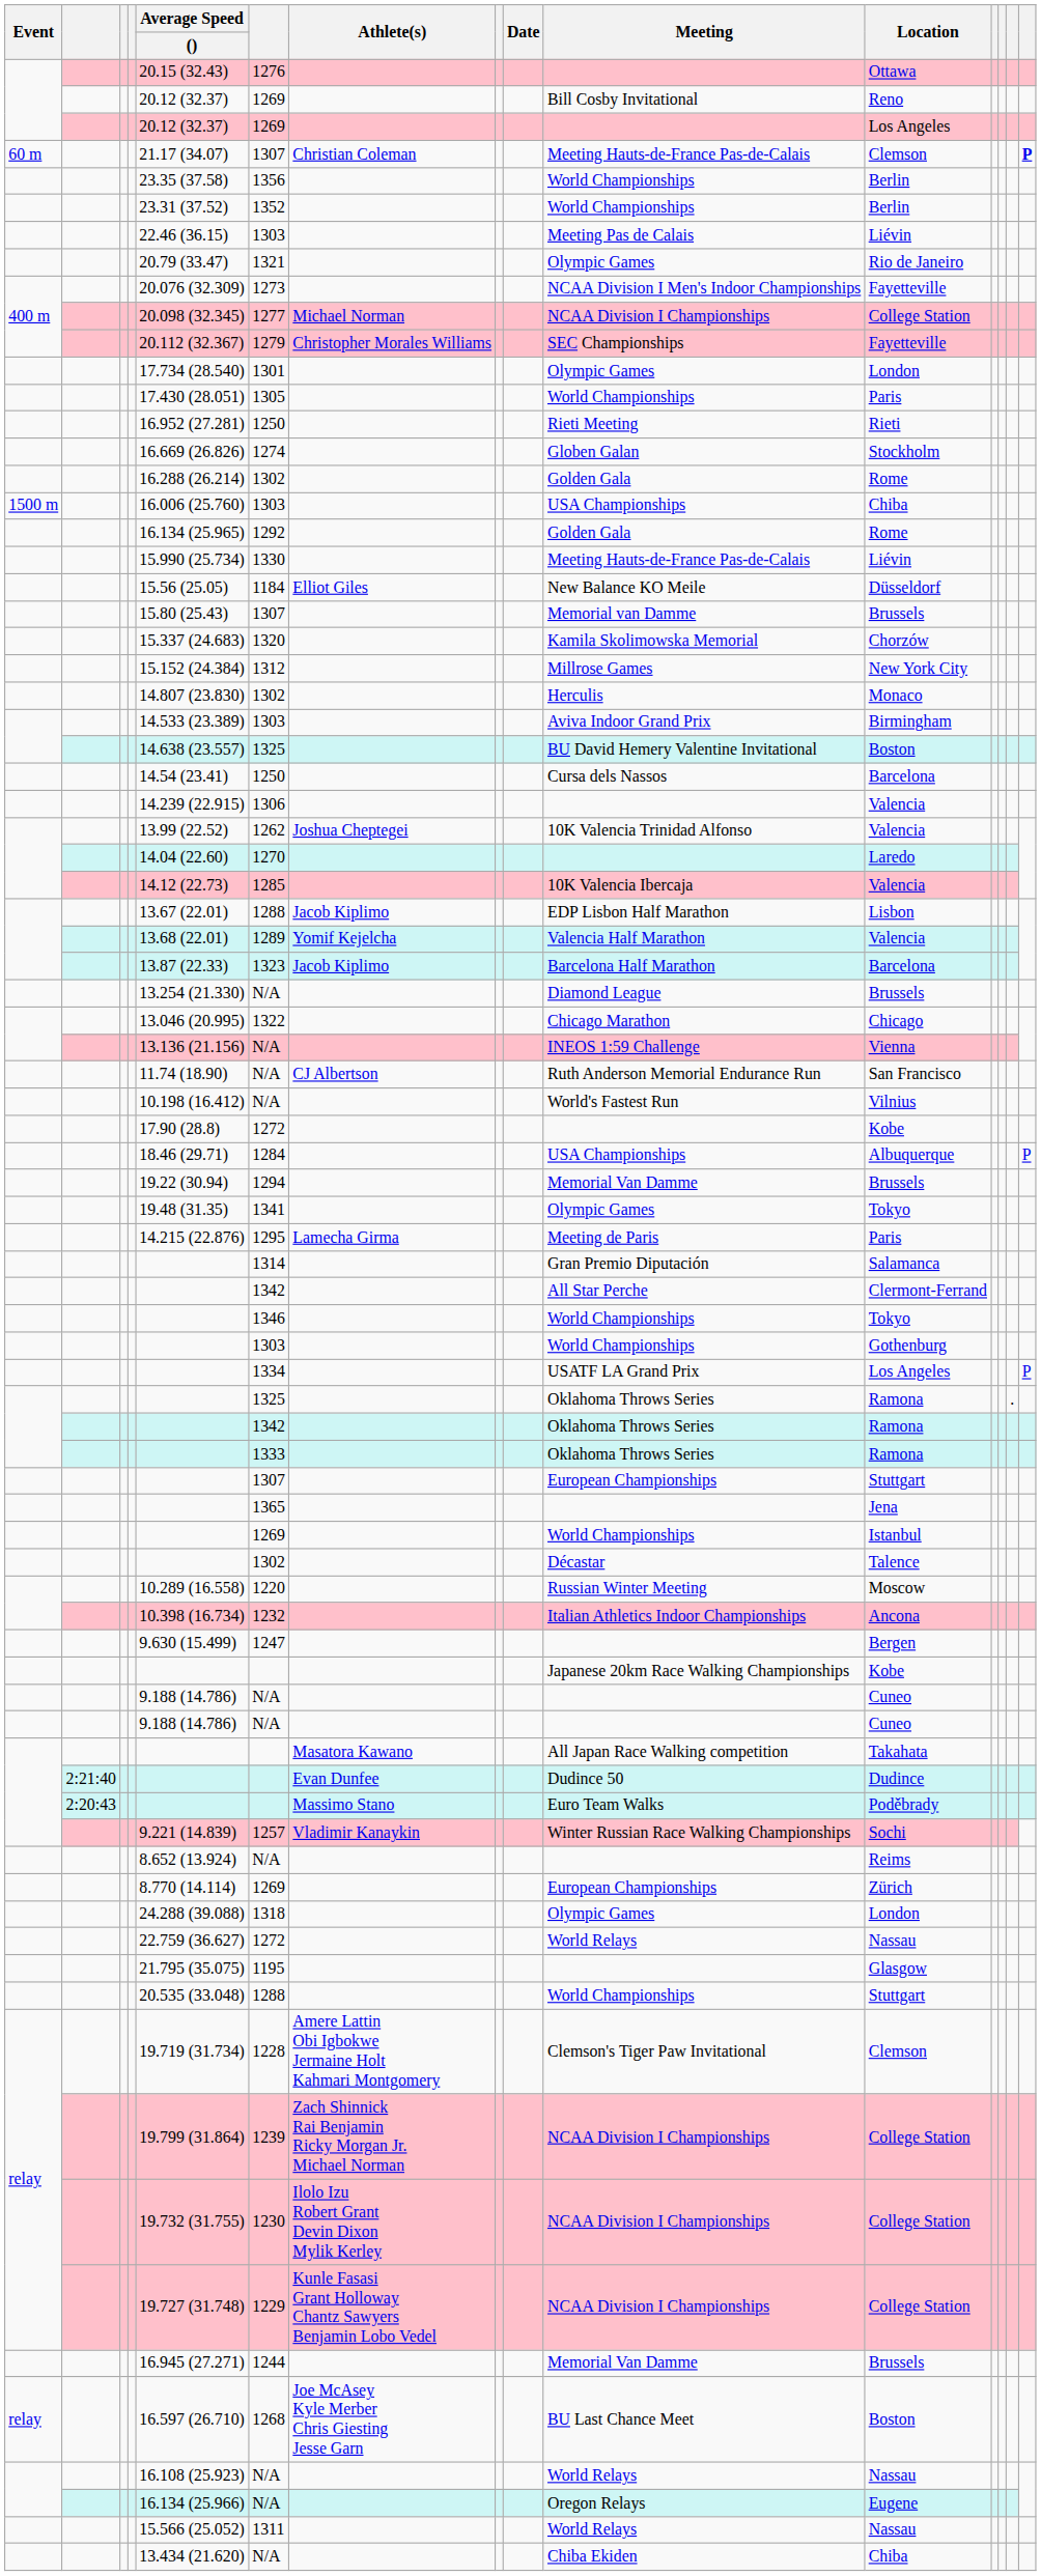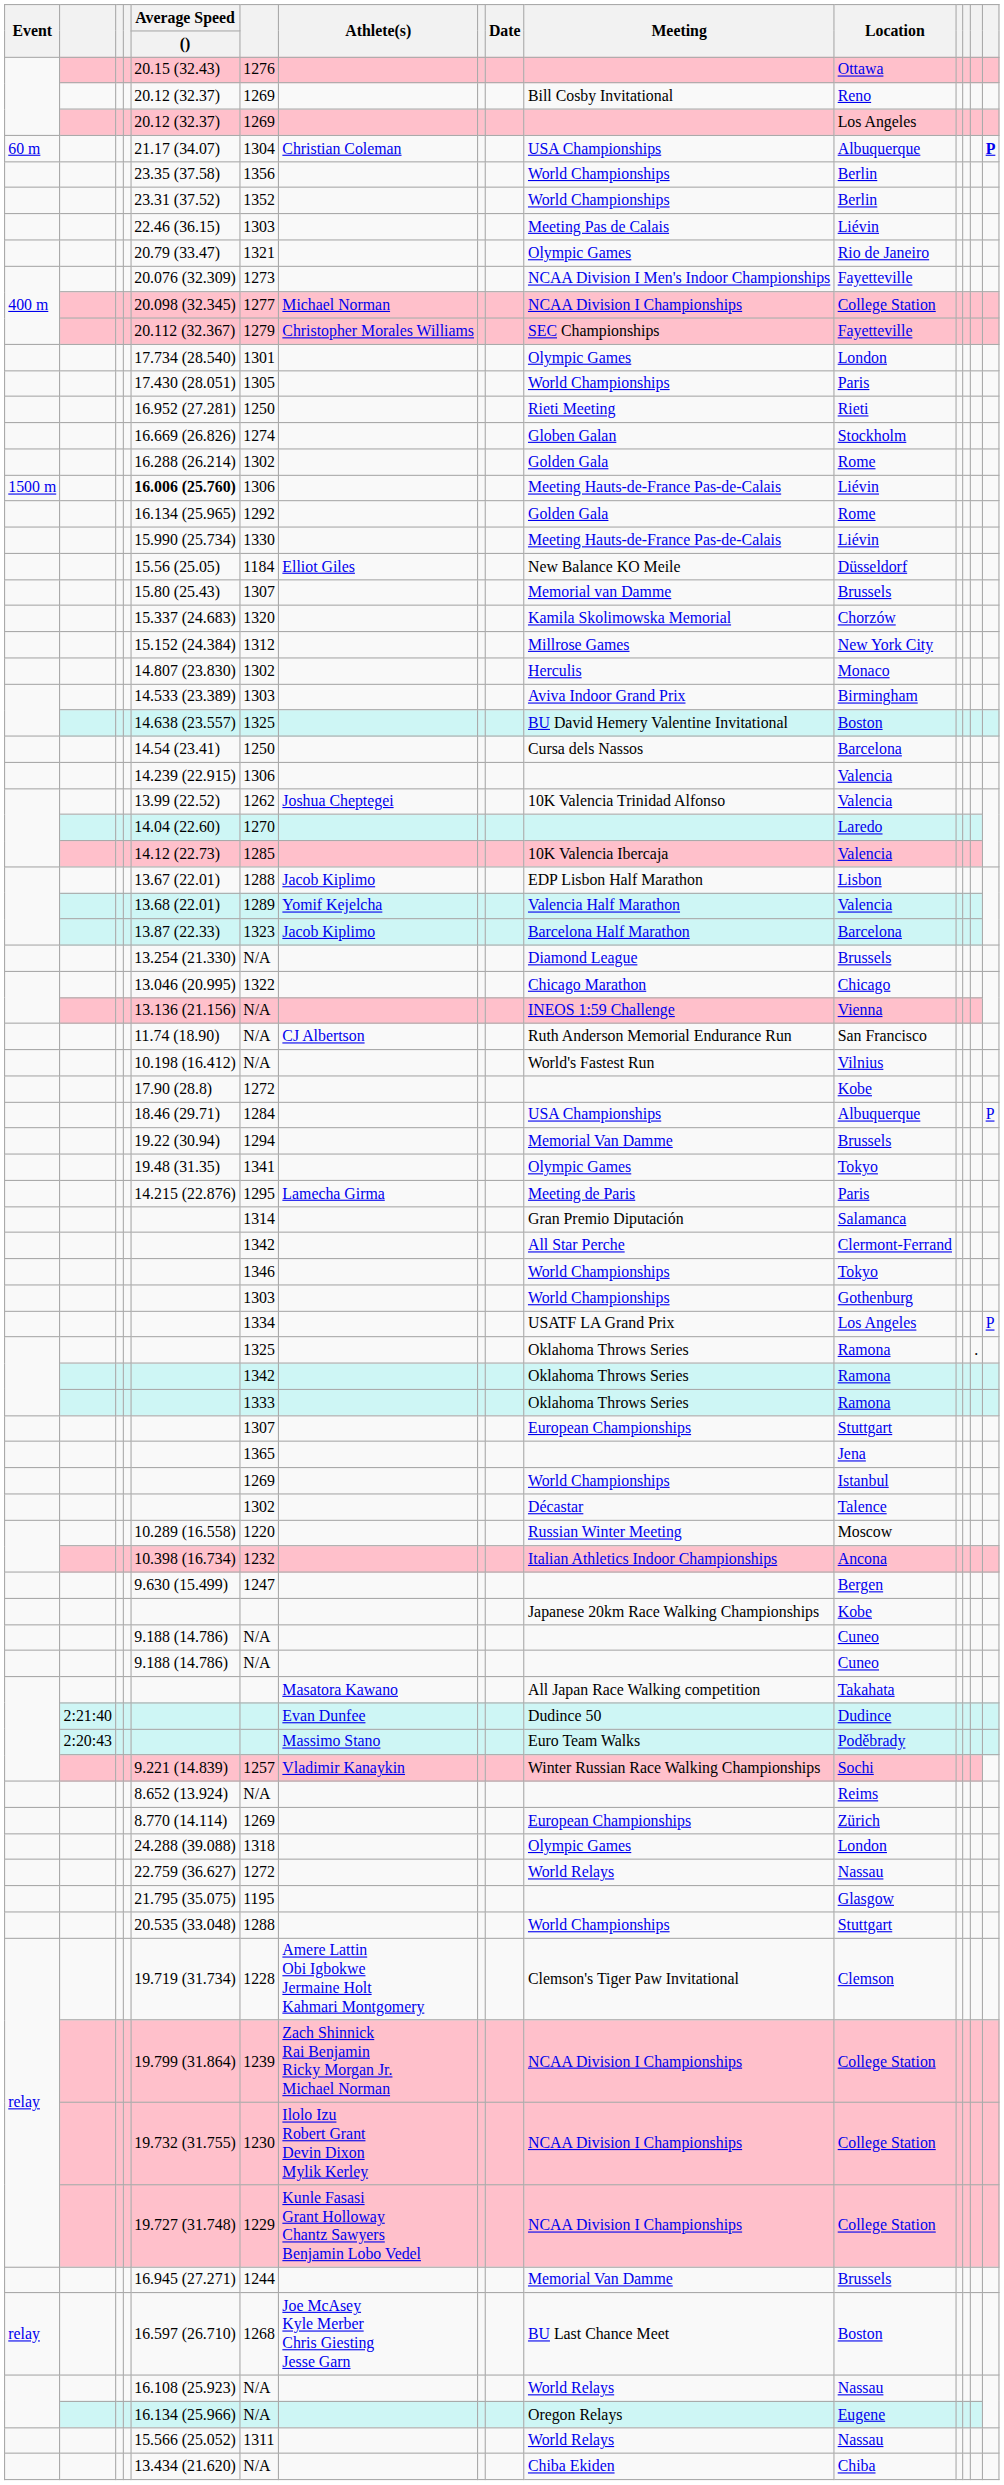60 m | column 6: 1307 -> 1304
60 m | Meeting: Meeting Hauts-de-France Pas-de-Calais -> USA Championships
60 m | Location: Clemson -> Albuquerque
1500 m | Average Speed / (): normal -> bold
1500 m | column 6: 1303 -> 1306
1500 m | Meeting: USA Championships -> Meeting Hauts-de-France Pas-de-Calais
1500 m | Location: Chiba -> Liévin
